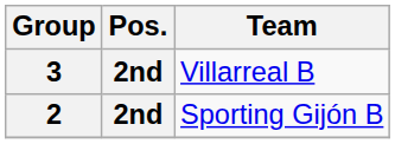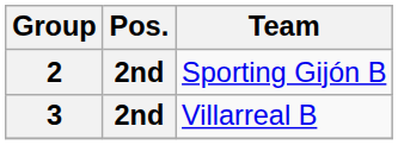rows swapped: 2 <-> 3
